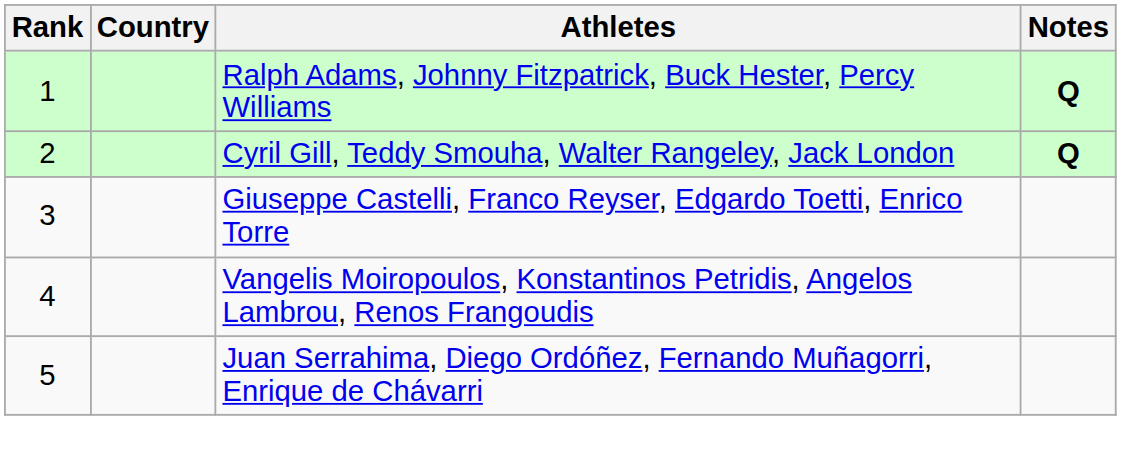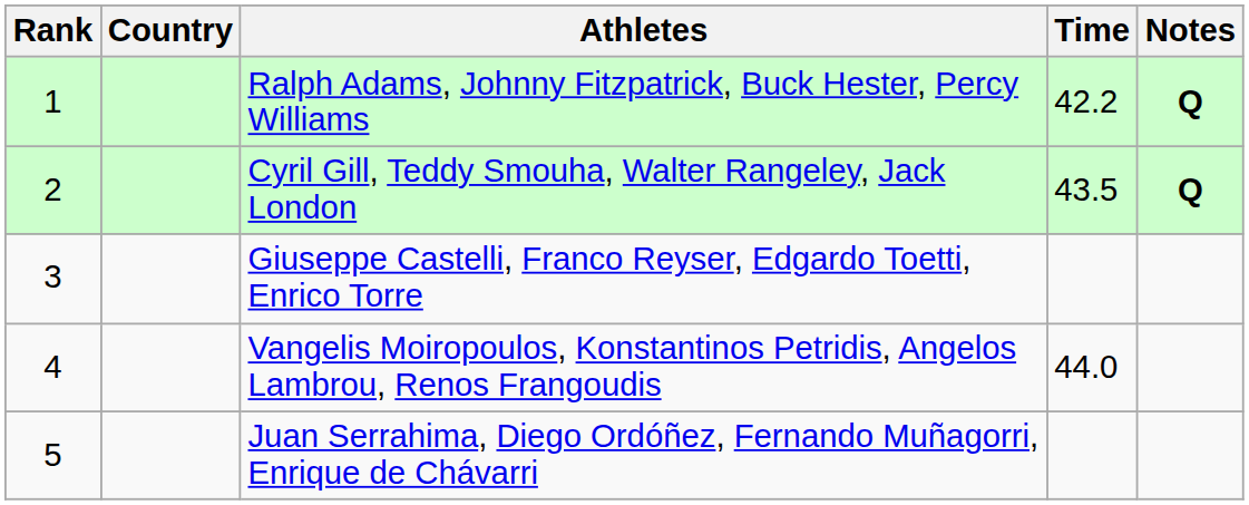+ column: Time | 42.2 | 43.5 | 44.0
